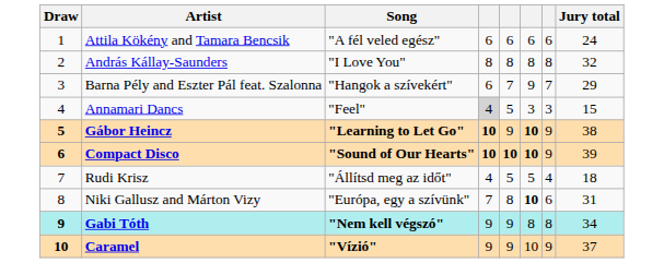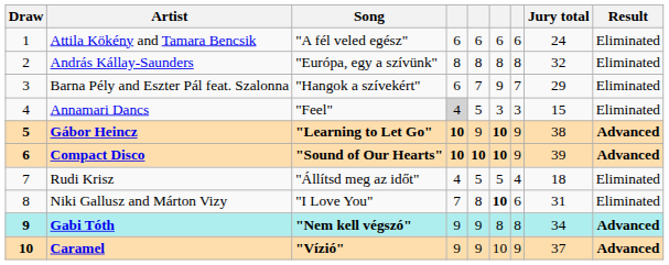+ column: Result | Eliminated | Eliminated | Eliminated | Eliminated | Advanced | Advanced | Eliminated | Eliminated | Advanced | Advanced
András Kállay-Saunders | Song: "I Love You" -> "Európa, egy a szívünk"
Niki Gallusz and Márton Vizy | Song: "Európa, egy a szívünk" -> "I Love You"
